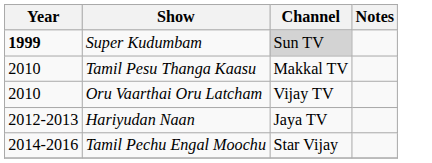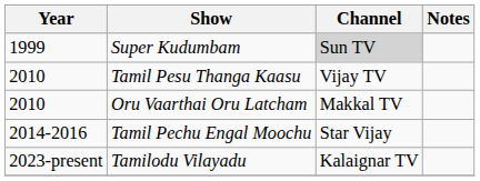Super Kudumbam | Year: bold -> normal
Tamil Pesu Thanga Kaasu | Channel: Makkal TV -> Vijay TV
Oru Vaarthai Oru Latcham | Channel: Vijay TV -> Makkal TV
- row: 2012-2013 | Hariyudan Naan | Jaya TV
+ row: 2023-present | Tamilodu Vilayadu | Kalaignar TV
